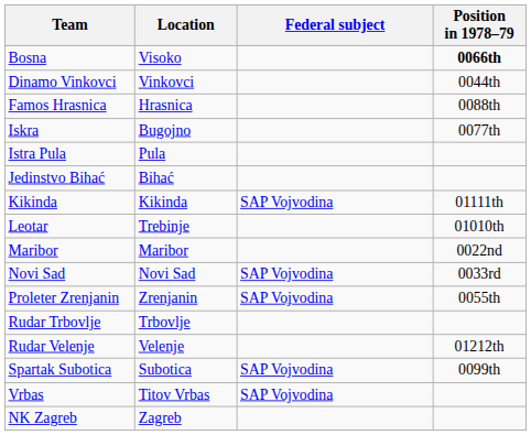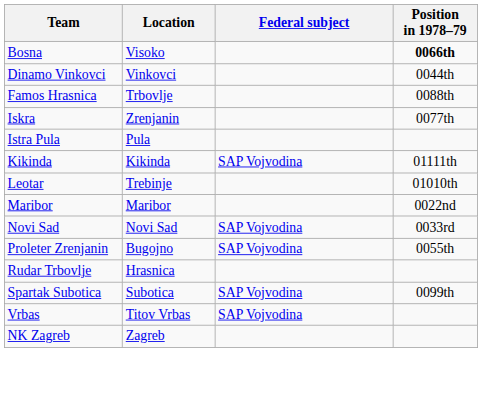Famos Hrasnica | Location: Hrasnica -> Trbovlje
Iskra | Location: Bugojno -> Zrenjanin
- row: Jedinstvo Bihać | Bihać
Proleter Zrenjanin | Location: Zrenjanin -> Bugojno
Rudar Trbovlje | Location: Trbovlje -> Hrasnica
- row: Rudar Velenje | Velenje | 01212th
